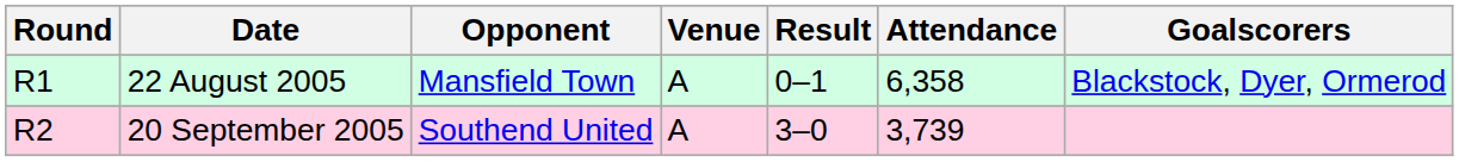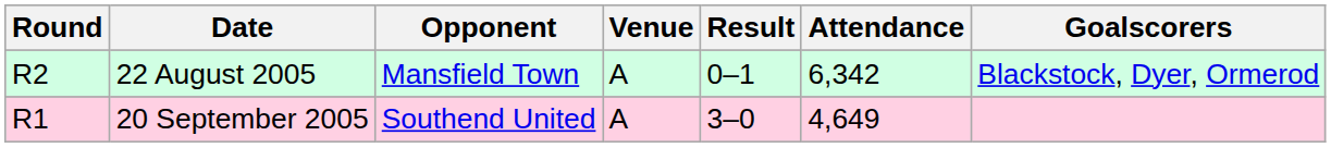22 August 2005 | Round: R1 -> R2
22 August 2005 | Attendance: 6,358 -> 6,342
20 September 2005 | Round: R2 -> R1
20 September 2005 | Attendance: 3,739 -> 4,649
